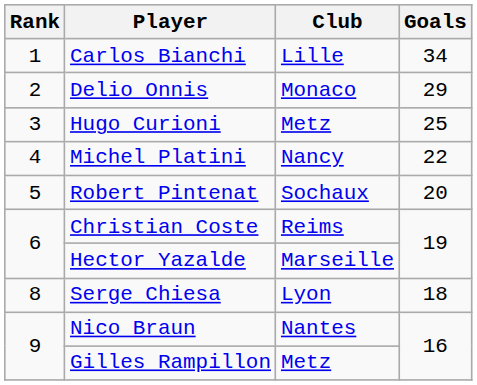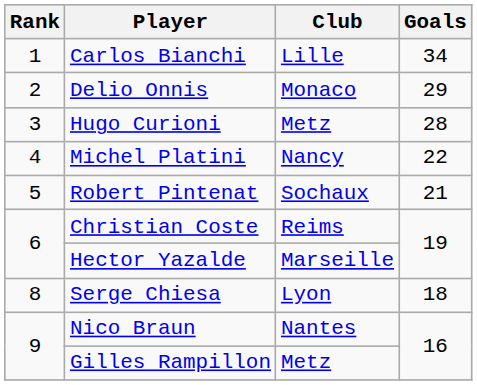Hugo Curioni | Goals: 25 -> 28
Robert Pintenat | Goals: 20 -> 21
